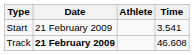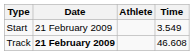Start | Time: 3.541 -> 3.549
